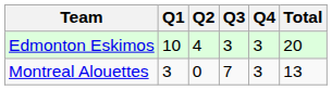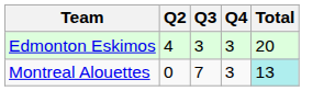- column: Q1 | 10 | 3
Montreal Alouettes | Total: no background -> paleturquoise background
